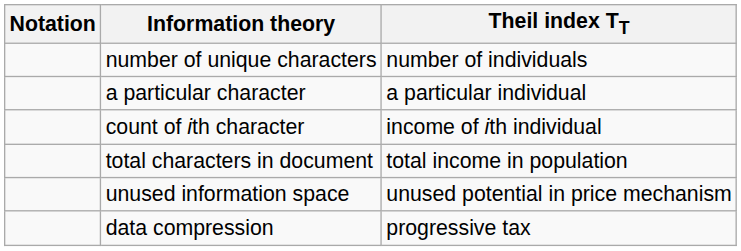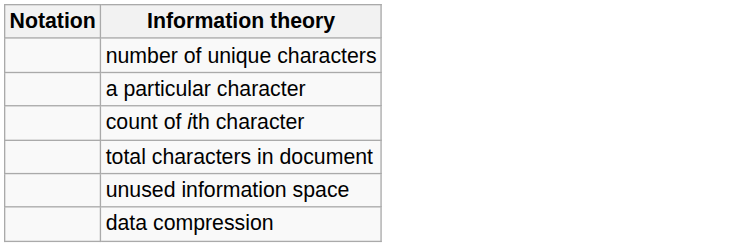- column: Theil index TT | number of individuals | a particular individual | income of ith individual | total income in population | unused potential in price mechanism | progressive tax
